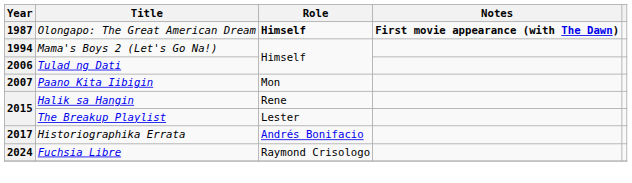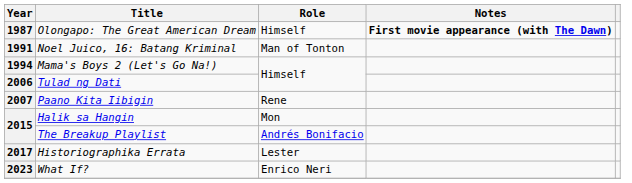1987 | Role: bold -> normal
+ row: 1991 | Noel Juico, 16: Batang Kriminal | Man of Tonton
2007 | Role: Mon -> Rene
2015 / Halik sa Hangin | Role: Rene -> Mon
2015 / The Breakup Playlist | Role: Lester -> Andrés Bonifacio
2017 | Role: Andrés Bonifacio -> Lester
+ row: 2023 | What If? | Enrico Neri
- row: 2024 | Fuchsia Libre | Raymond Crisologo
